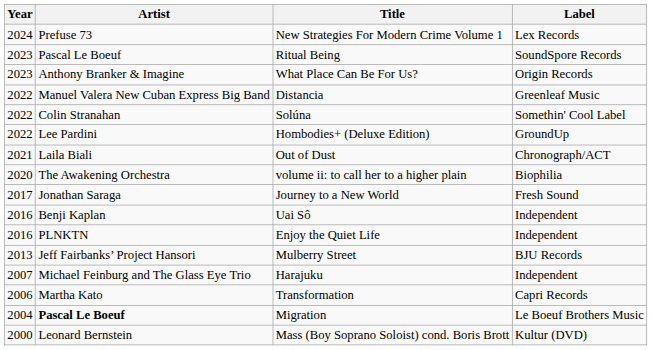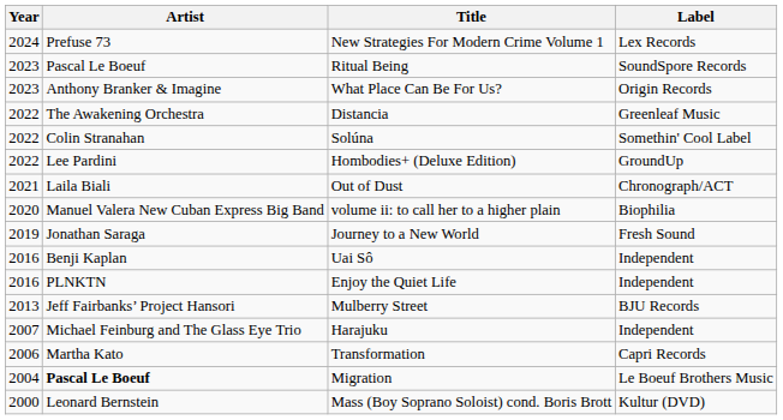Distancia | Artist: Manuel Valera New Cuban Express Big Band -> The Awakening Orchestra
volume ii: to call her to a higher plain | Artist: The Awakening Orchestra -> Manuel Valera New Cuban Express Big Band
Journey to a New World | Year: 2017 -> 2019
